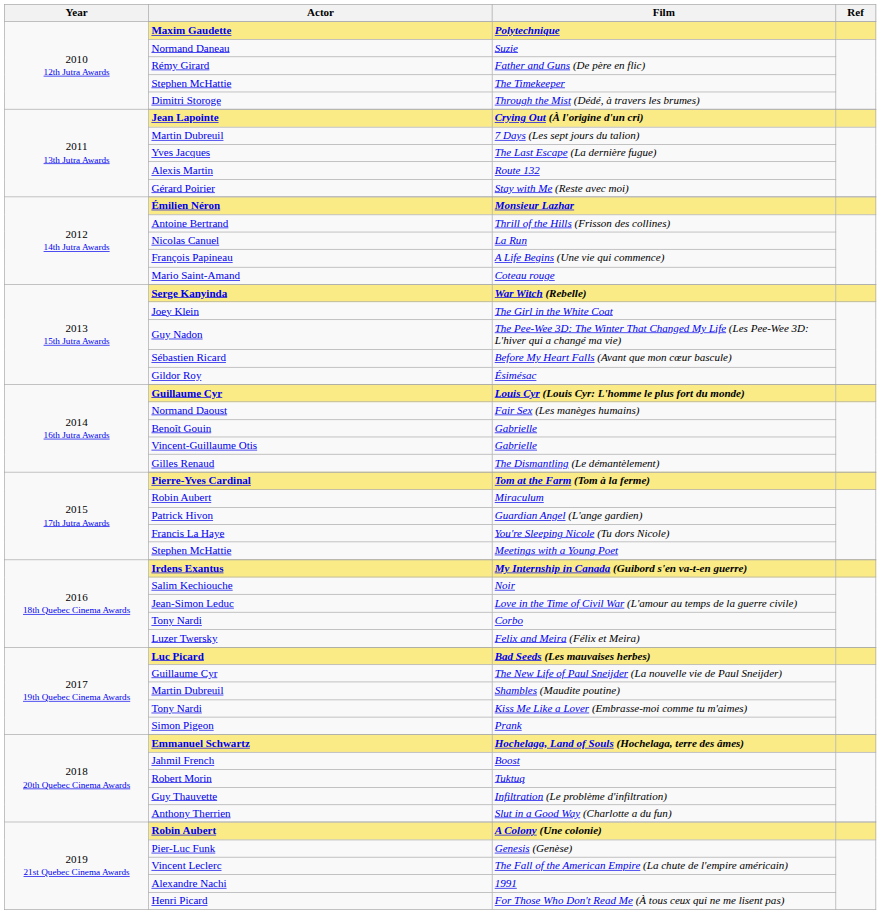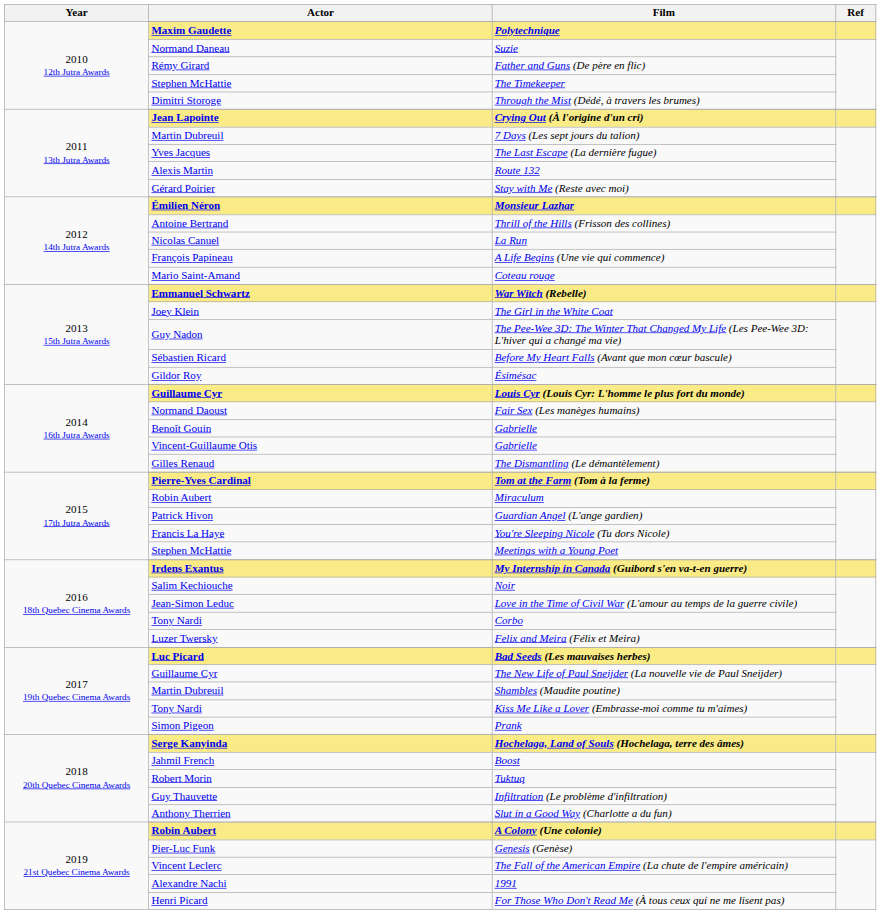War Witch (Rebelle) | Actor: Serge Kanyinda -> Emmanuel Schwartz
Hochelaga, Land of Souls (Hochelaga, terre des âmes) | Actor: Emmanuel Schwartz -> Serge Kanyinda
